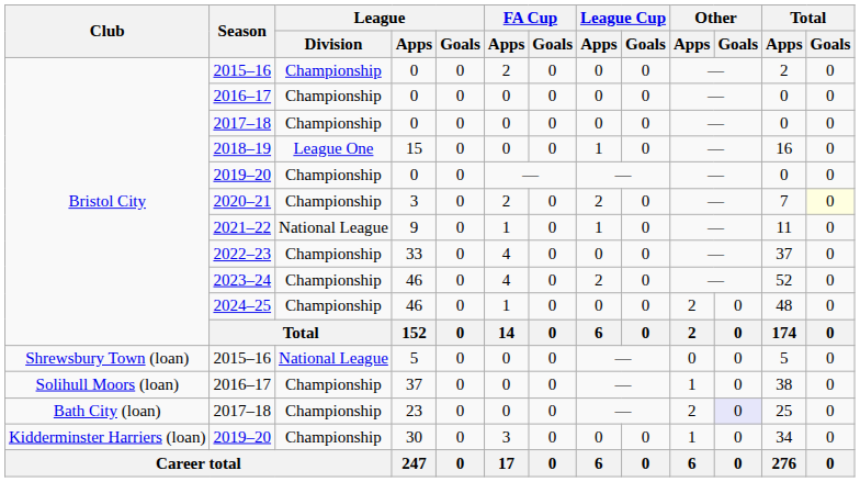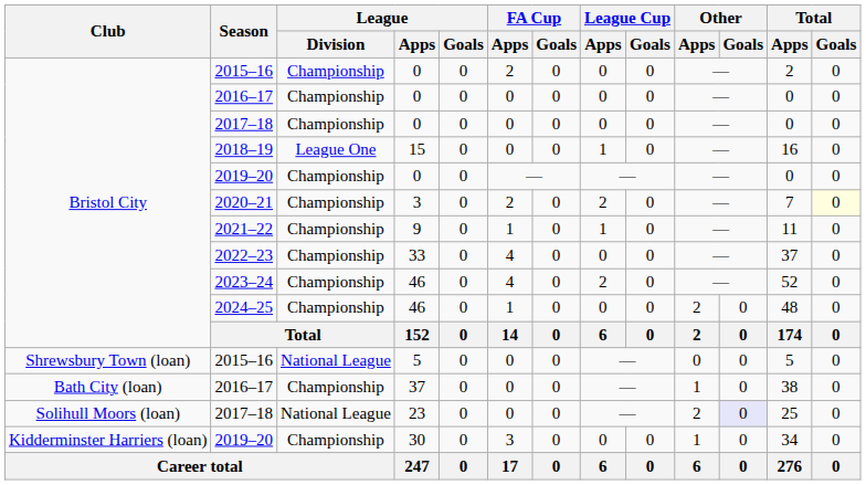2021–22 | League / Division: National League -> Championship
2016–17 / 37 | Club: Solihull Moors (loan) -> Bath City (loan)
2017–18 / 23 | Club: Bath City (loan) -> Solihull Moors (loan)
2017–18 / 23 | League / Division: Championship -> National League
